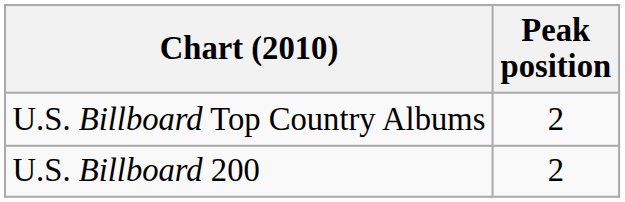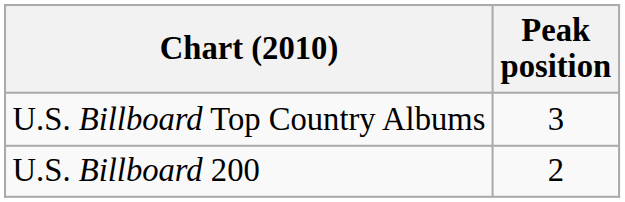U.S. Billboard Top Country Albums | Peak position: 2 -> 3
